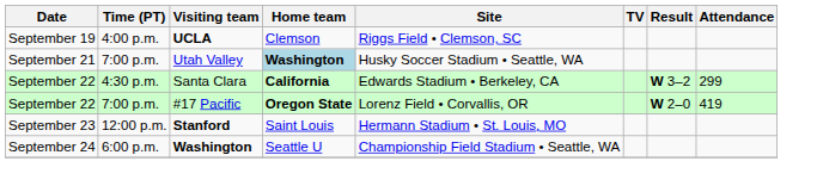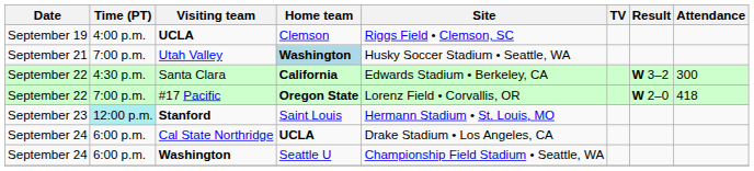Santa Clara | Attendance: 299 -> 300
#17 Pacific | Attendance: 419 -> 418
Stanford | Time (PT): no background -> paleturquoise background
+ row: September 24 | 6:00 p.m. | Cal State Northridge | UCLA | Drake Stadium • Los Angeles, CA
